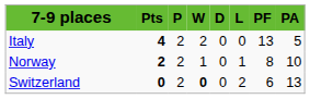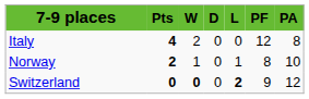- column: P | 2 | 2 | 2
Italy | PF: 13 -> 12
Italy | PA: 5 -> 8
Switzerland | L: normal -> bold
Switzerland | PF: 6 -> 9
Switzerland | PA: 13 -> 12
